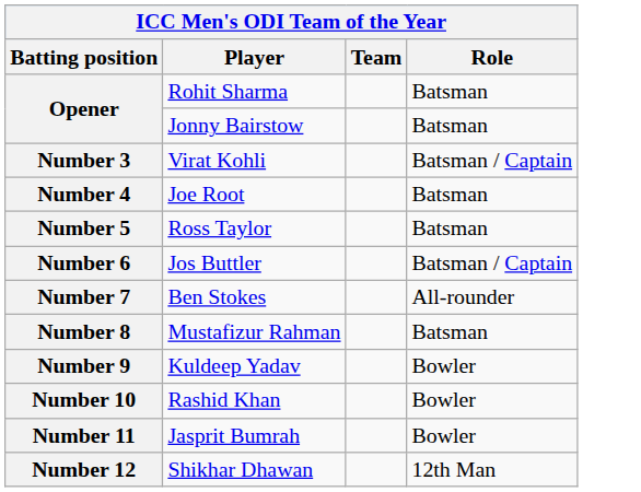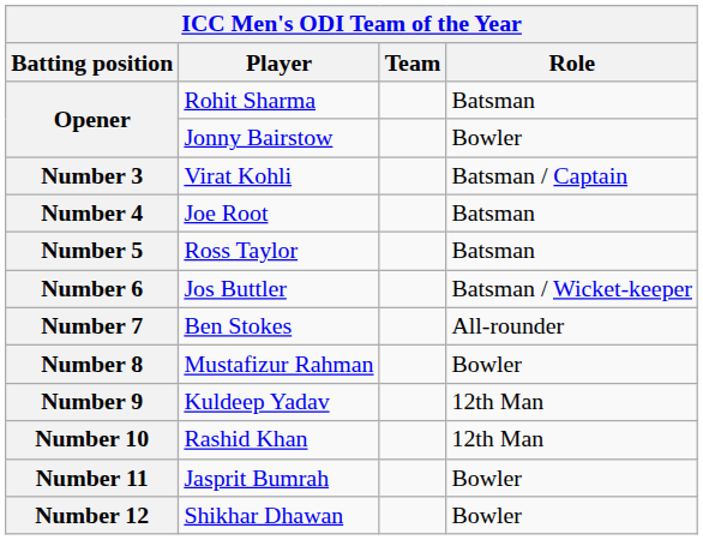Opener / Jonny Bairstow | Role: Batsman -> Bowler
Number 6 | Role: Batsman / Captain -> Batsman / Wicket-keeper
Number 8 | Role: Batsman -> Bowler
Number 9 | Role: Bowler -> 12th Man
Number 10 | Role: Bowler -> 12th Man
Number 12 | Role: 12th Man -> Bowler
